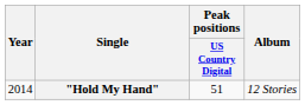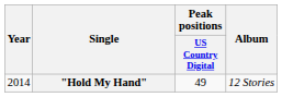"Hold My Hand" | Peak positions / US Country Digital: 51 -> 49
